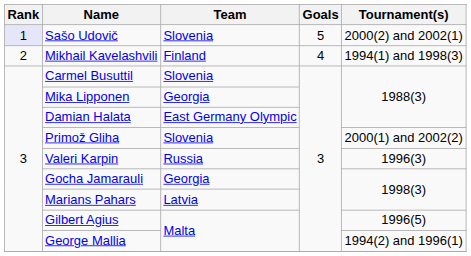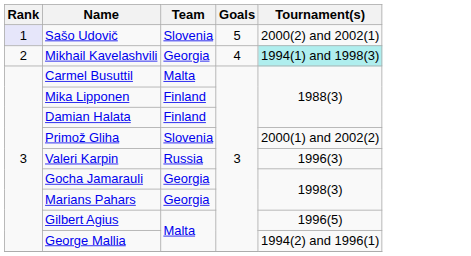Mikhail Kavelashvili | Team: Finland -> Georgia
Mikhail Kavelashvili | Tournament(s): no background -> paleturquoise background
Carmel Busuttil | Team: Slovenia -> Malta
Mika Lipponen | Team: Georgia -> Finland
Damian Halata | Team: East Germany Olympic -> Finland
Marians Pahars | Team: Latvia -> Georgia
